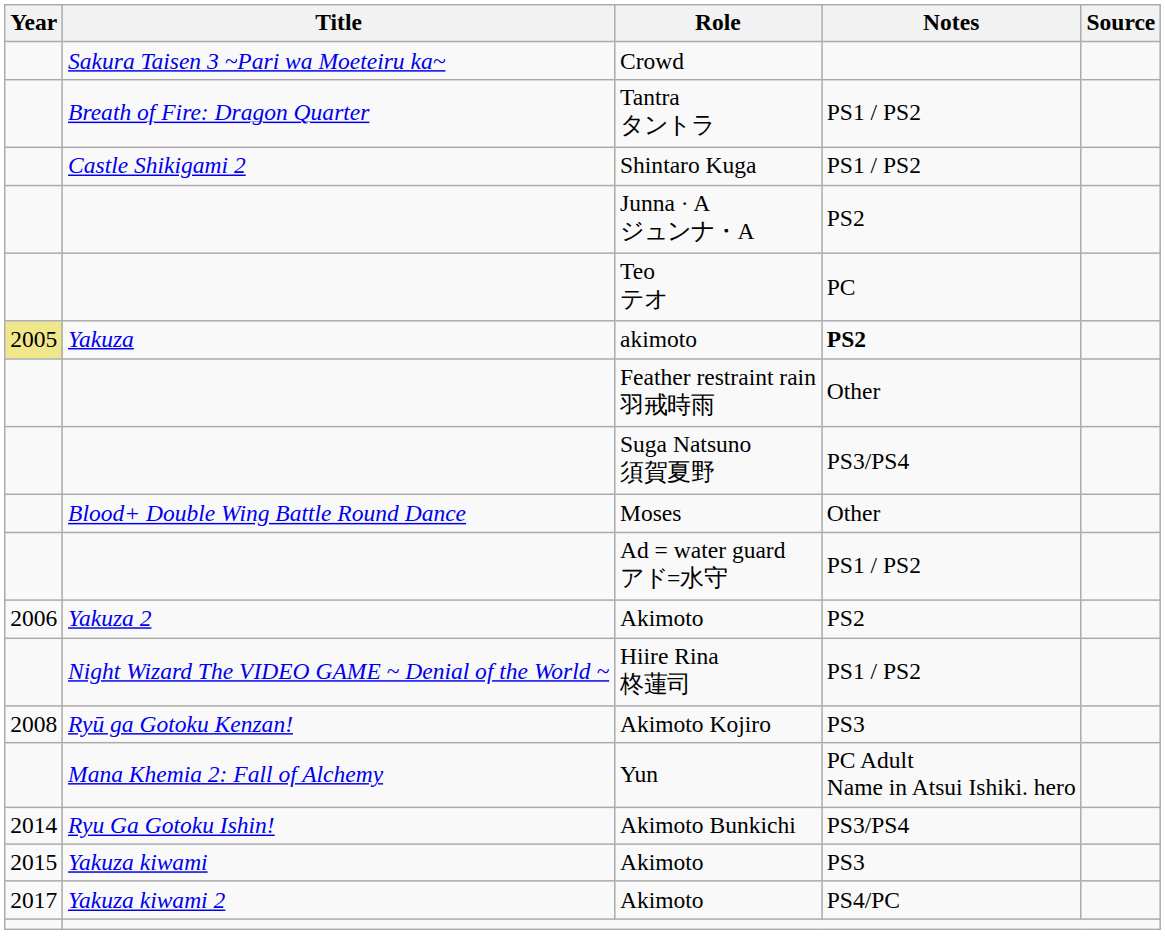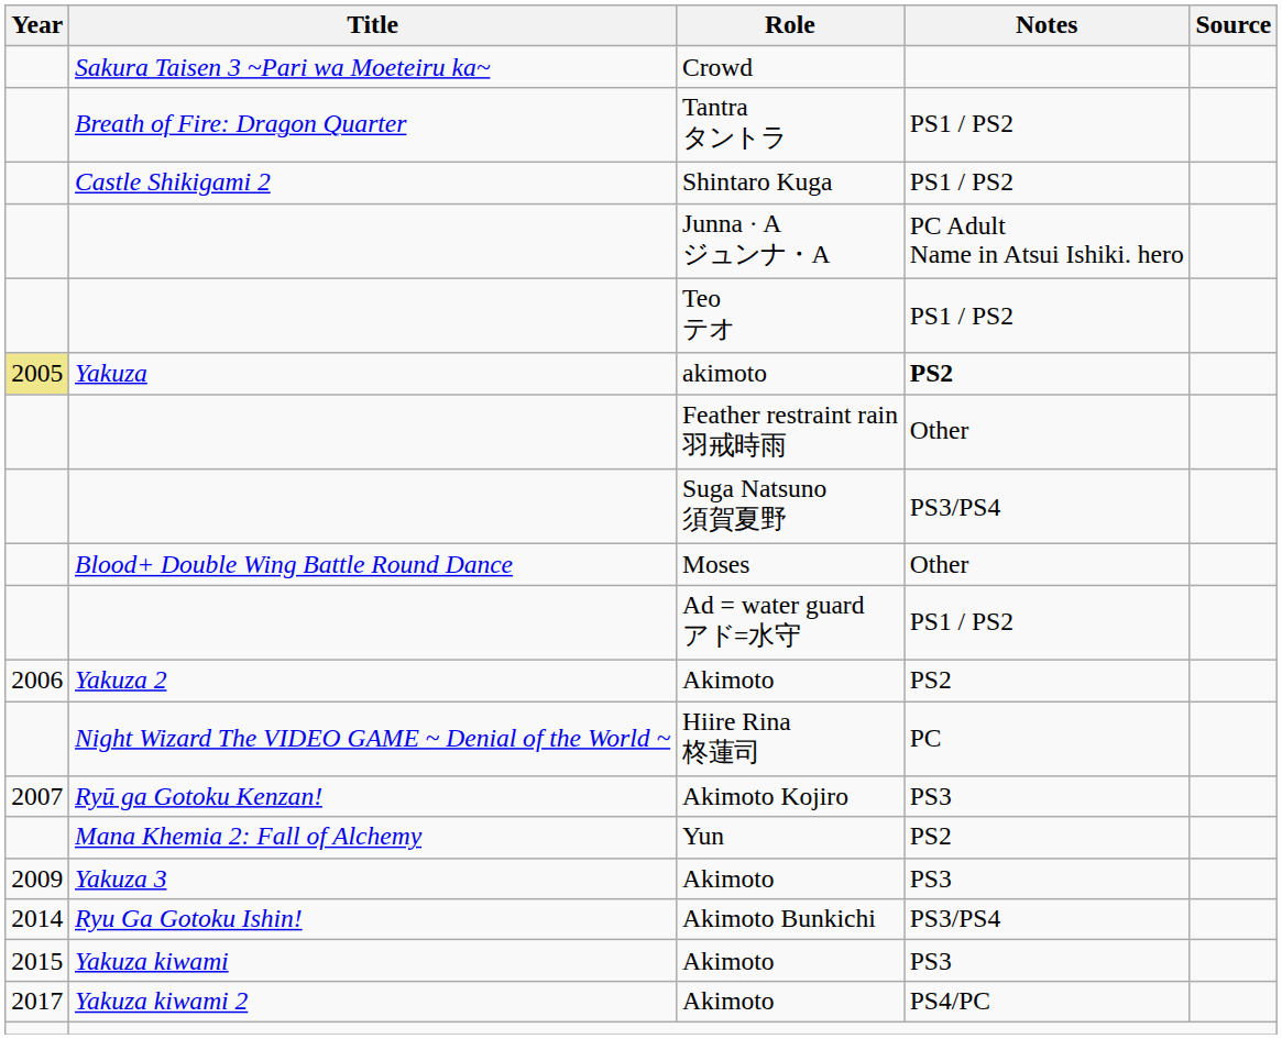Junna · A ジュンナ・A | Notes: PS2 -> PC Adult Name in Atsui Ishiki. hero
Teo テオ | Notes: PC -> PS1 / PS2
Hiire Rina 柊蓮司 | Notes: PS1 / PS2 -> PC
Akimoto Kojiro | Year: 2008 -> 2007
Yun | Notes: PC Adult Name in Atsui Ishiki. hero -> PS2
+ row: 2009 | Yakuza 3 | Akimoto | PS3
